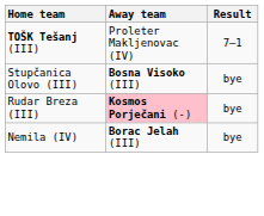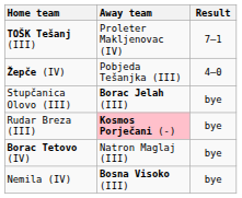+ row: Žepče (IV) | Pobjeda Tešanjka (III) | 4–0
Stupčanica Olovo (III) | Away team: Bosna Visoko (III) -> Borac Jelah (III)
+ row: Borac Tetovo (IV) | Natron Maglaj (III) | bye
Nemila (IV) | Away team: Borac Jelah (III) -> Bosna Visoko (III)
